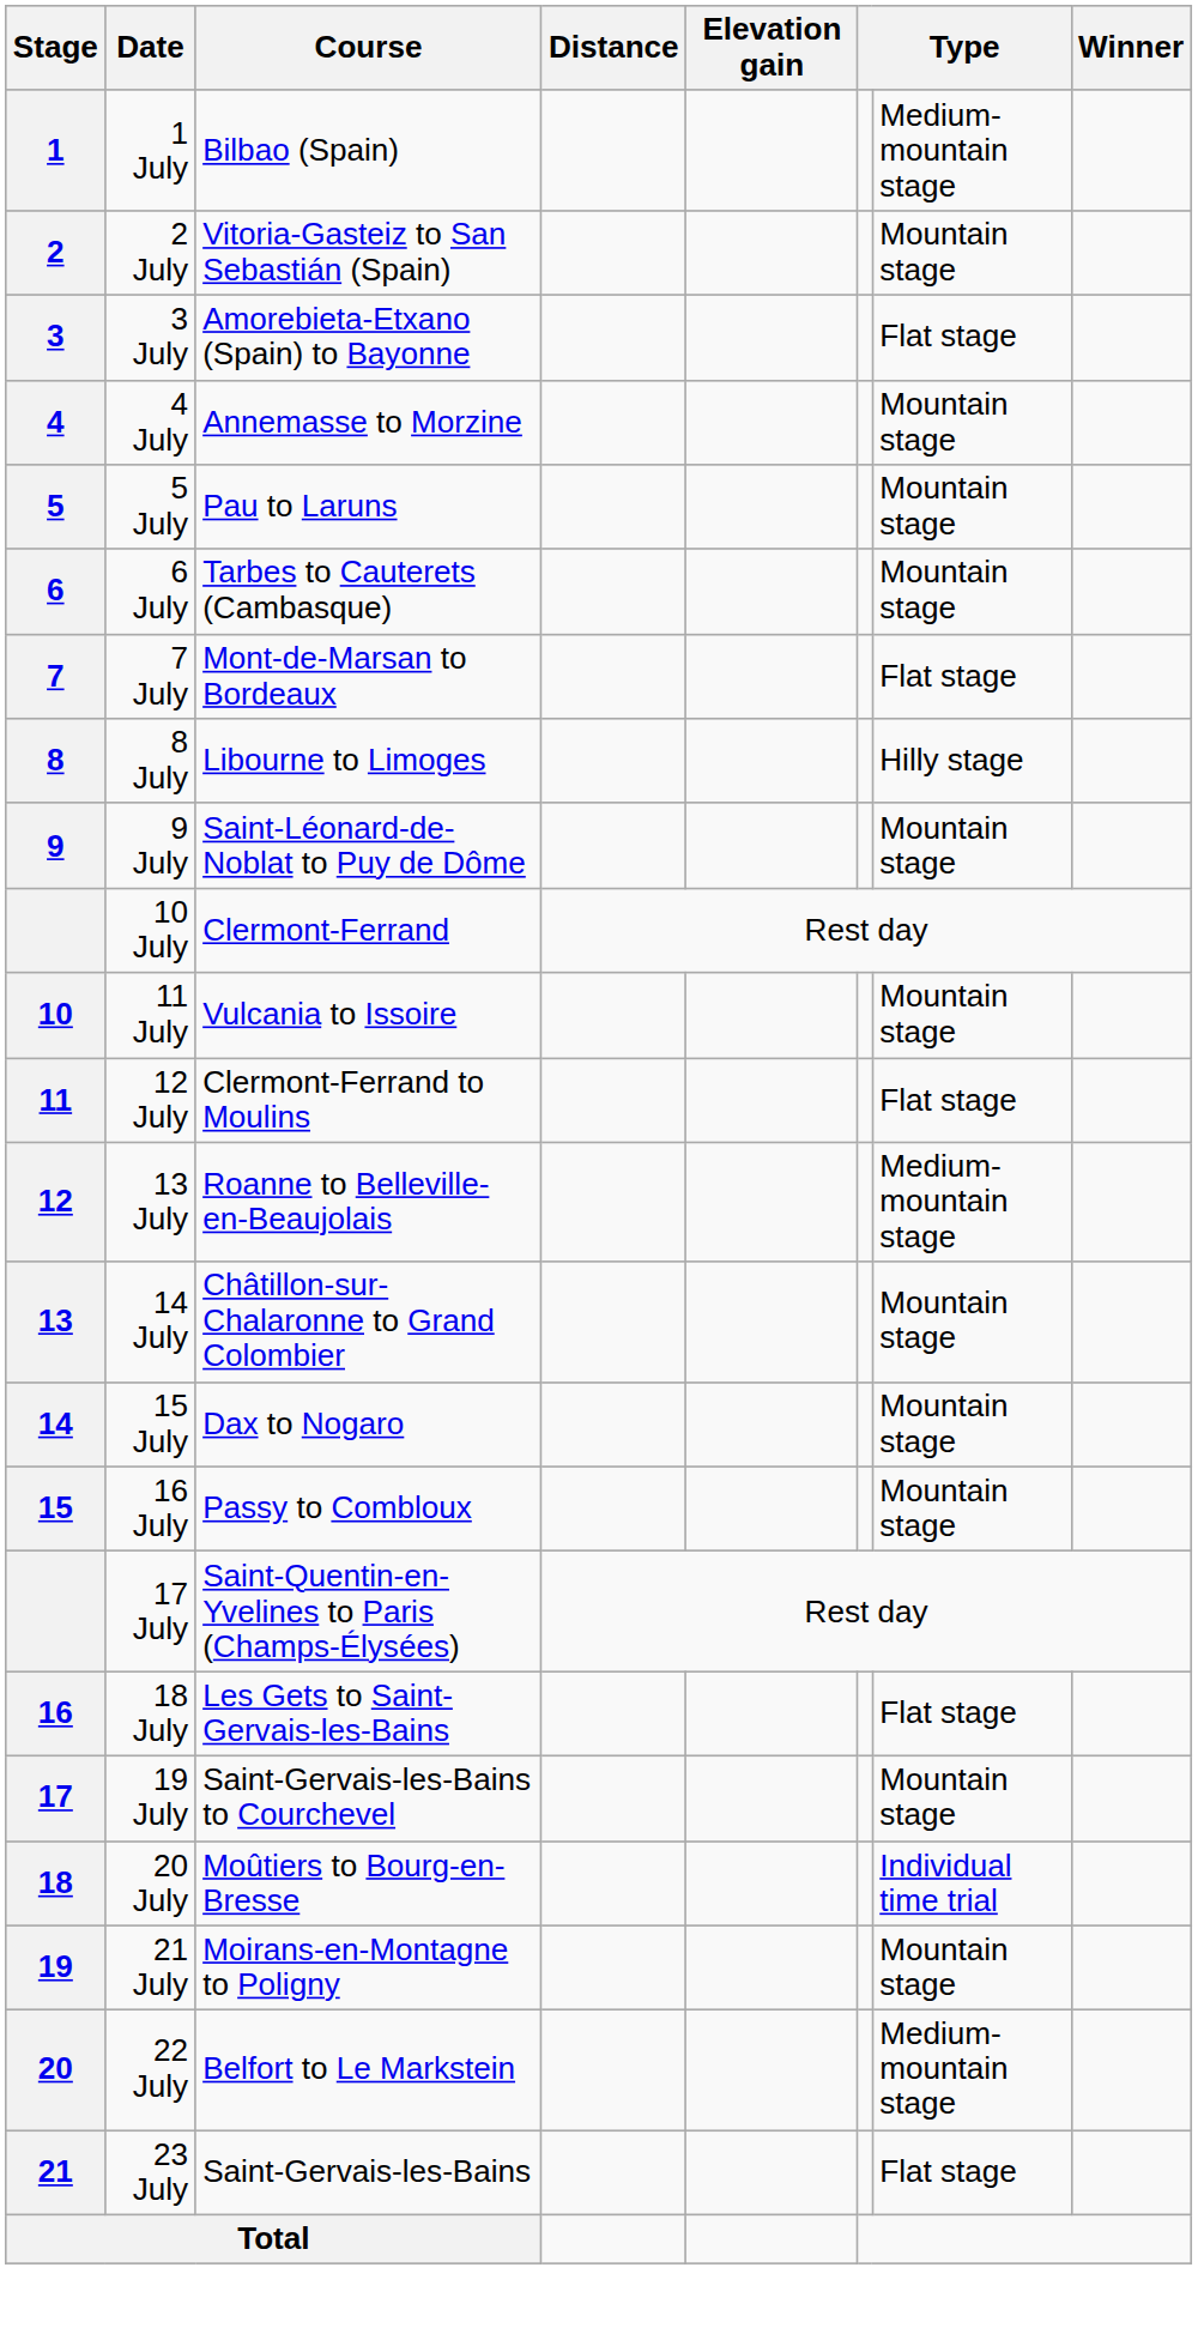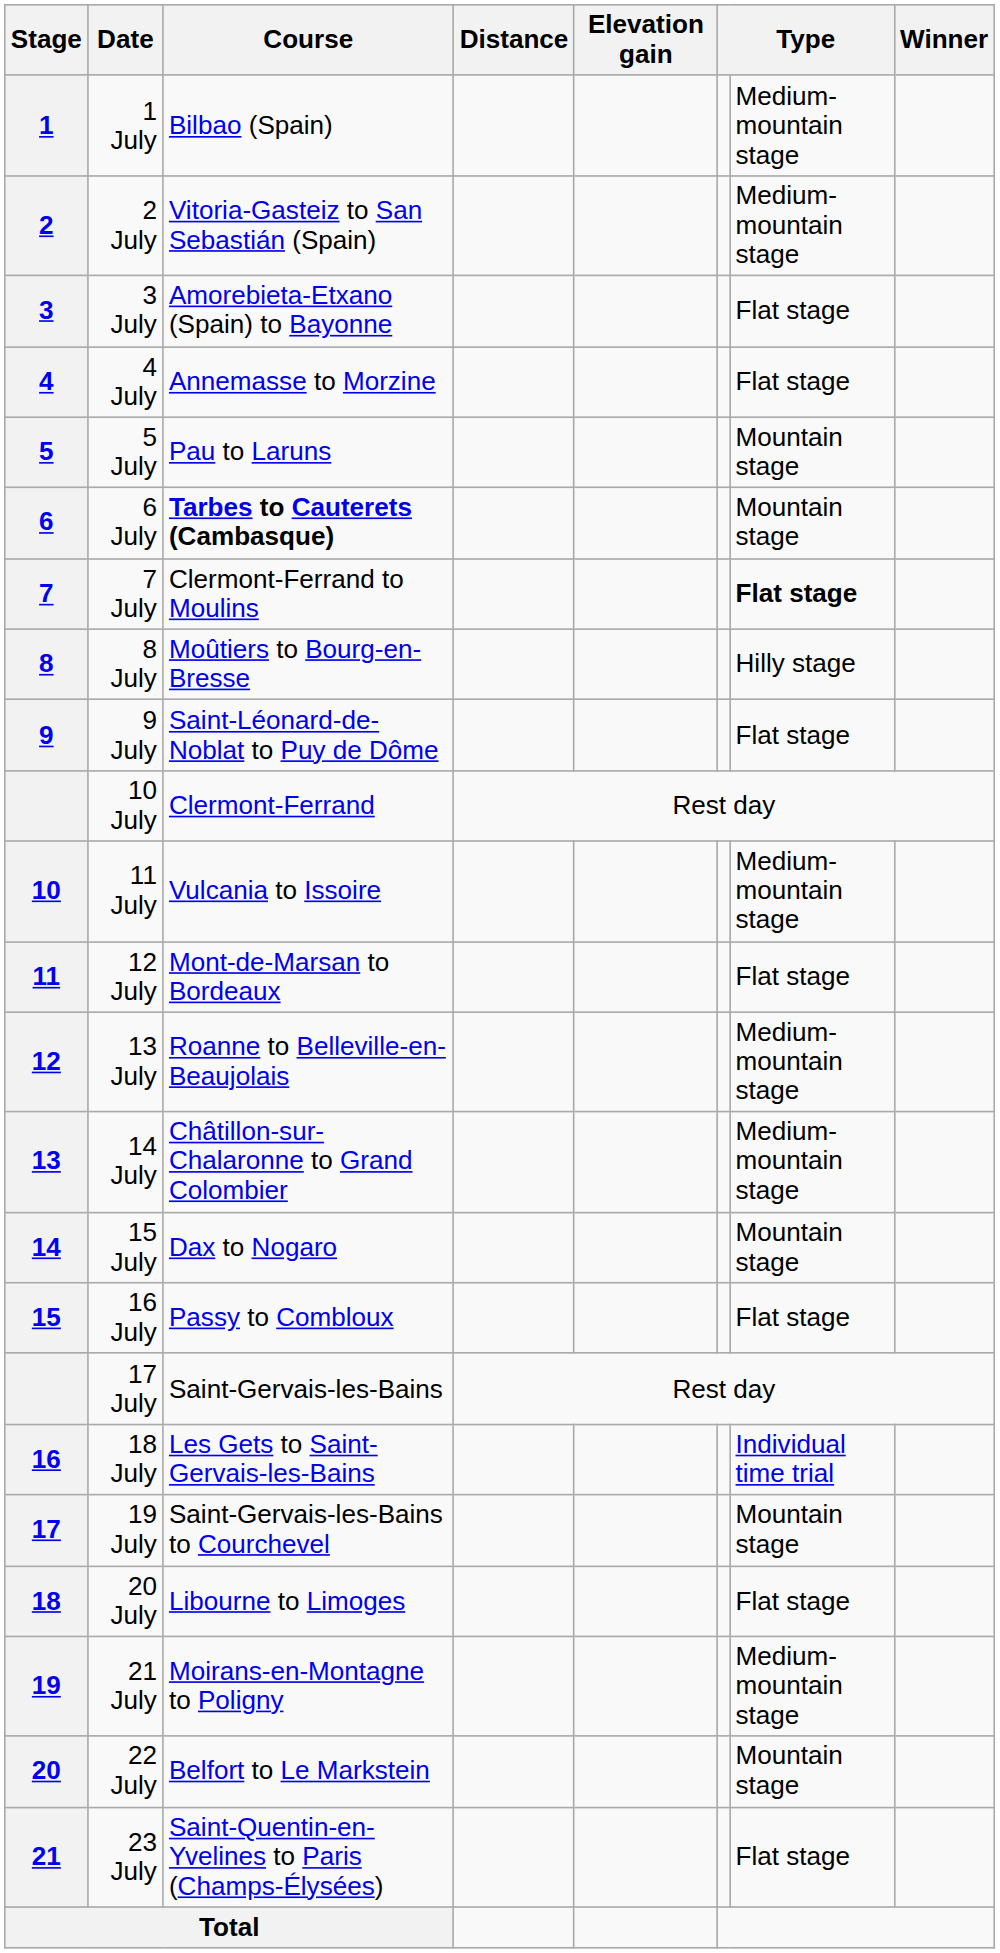2 July | column 7: Mountain stage -> Medium-mountain stage
4 July | column 7: Mountain stage -> Flat stage
6 July | Course: normal -> bold
7 July | Course: Mont-de-Marsan to Bordeaux -> Clermont-Ferrand to Moulins
7 July | column 7: normal -> bold
8 July | Course: Libourne to Limoges -> Moûtiers to Bourg-en-Bresse
9 July | column 7: Mountain stage -> Flat stage
11 July | column 7: Mountain stage -> Medium-mountain stage
12 July | Course: Clermont-Ferrand to Moulins -> Mont-de-Marsan to Bordeaux
14 July | column 7: Mountain stage -> Medium-mountain stage
16 July | column 7: Mountain stage -> Flat stage
17 July | Course: Saint-Quentin-en-Yvelines to Paris (Champs-Élysées) -> Saint-Gervais-les-Bains
18 July | column 7: Flat stage -> Individual time trial
20 July | Course: Moûtiers to Bourg-en-Bresse -> Libourne to Limoges
20 July | column 7: Individual time trial -> Flat stage
21 July | column 7: Mountain stage -> Medium-mountain stage
22 July | column 7: Medium-mountain stage -> Mountain stage
23 July | Course: Saint-Gervais-les-Bains -> Saint-Quentin-en-Yvelines to Paris (Champs-Élysées)
